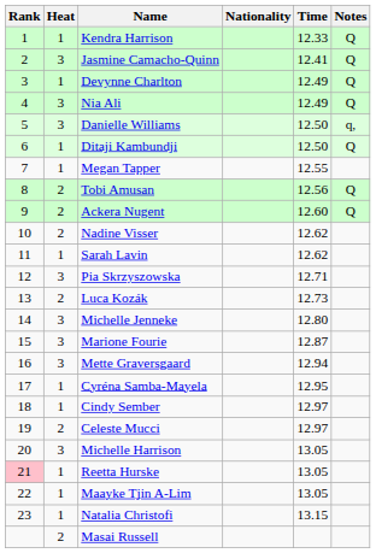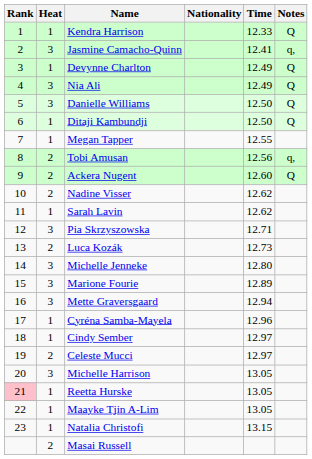Jasmine Camacho-Quinn | Notes: Q -> q,
Danielle Williams | Notes: q, -> Q
Tobi Amusan | Notes: Q -> q,
Marione Fourie | Time: 12.87 -> 12.89
Cyréna Samba-Mayela | Time: 12.95 -> 12.96
